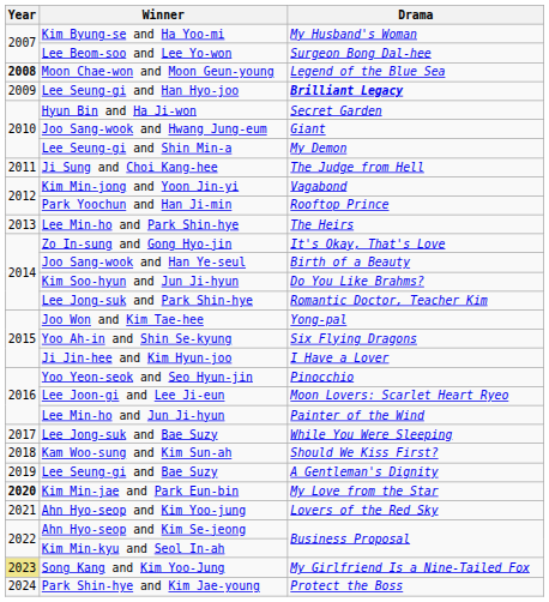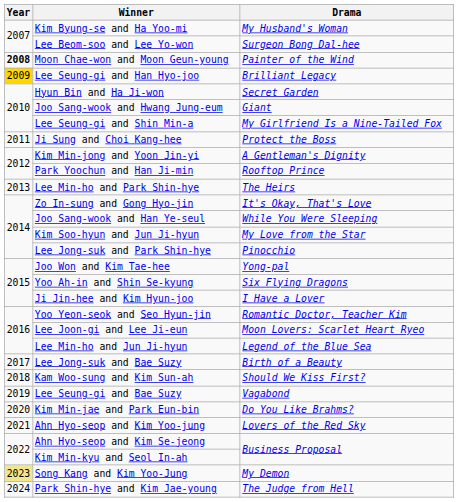Moon Chae-won and Moon Geun-young | Drama: Legend of the Blue Sea -> Painter of the Wind
Lee Seung-gi and Han Hyo-joo | Year: no background -> gold background
Lee Seung-gi and Han Hyo-joo | Drama: bold -> normal
Lee Seung-gi and Shin Min-a | Drama: My Demon -> My Girlfriend Is a Nine-Tailed Fox
Ji Sung and Choi Kang-hee | Drama: The Judge from Hell -> Protect the Boss
Kim Min-jong and Yoon Jin-yi | Drama: Vagabond -> A Gentleman's Dignity
Joo Sang-wook and Han Ye-seul | Drama: Birth of a Beauty -> While You Were Sleeping
Kim Soo-hyun and Jun Ji-hyun | Drama: Do You Like Brahms? -> My Love from the Star
Lee Jong-suk and Park Shin-hye | Drama: Romantic Doctor, Teacher Kim -> Pinocchio
Yoo Yeon-seok and Seo Hyun-jin | Drama: Pinocchio -> Romantic Doctor, Teacher Kim
Lee Min-ho and Jun Ji-hyun | Drama: Painter of the Wind -> Legend of the Blue Sea
Lee Jong-suk and Bae Suzy | Drama: While You Were Sleeping -> Birth of a Beauty
Lee Seung-gi and Bae Suzy | Drama: A Gentleman's Dignity -> Vagabond
Kim Min-jae and Park Eun-bin | Year: bold -> normal
Kim Min-jae and Park Eun-bin | Drama: My Love from the Star -> Do You Like Brahms?
Song Kang and Kim Yoo-Jung | Drama: My Girlfriend Is a Nine-Tailed Fox -> My Demon
Park Shin-hye and Kim Jae-young | Drama: Protect the Boss -> The Judge from Hell
